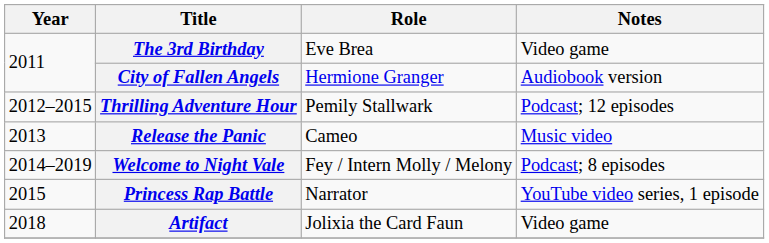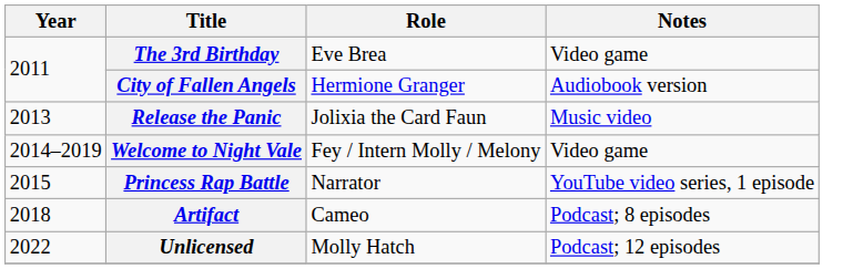- row: 2012–2015 | Thrilling Adventure Hour | Pemily Stallwark | Podcast; 12 episodes
Release the Panic | Role: Cameo -> Jolixia the Card Faun
Welcome to Night Vale | Notes: Podcast; 8 episodes -> Video game
Artifact | Role: Jolixia the Card Faun -> Cameo
Artifact | Notes: Video game -> Podcast; 8 episodes
+ row: 2022 | Unlicensed | Molly Hatch | Podcast; 12 episodes
